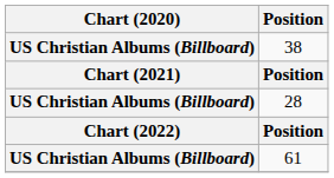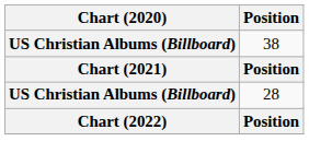- row: US Christian Albums (Billboard) | 61
